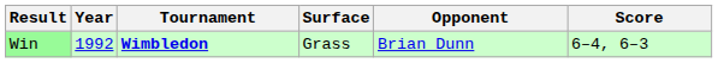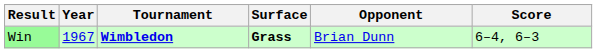Win | Year: 1992 -> 1967
Win | Surface: normal -> bold
